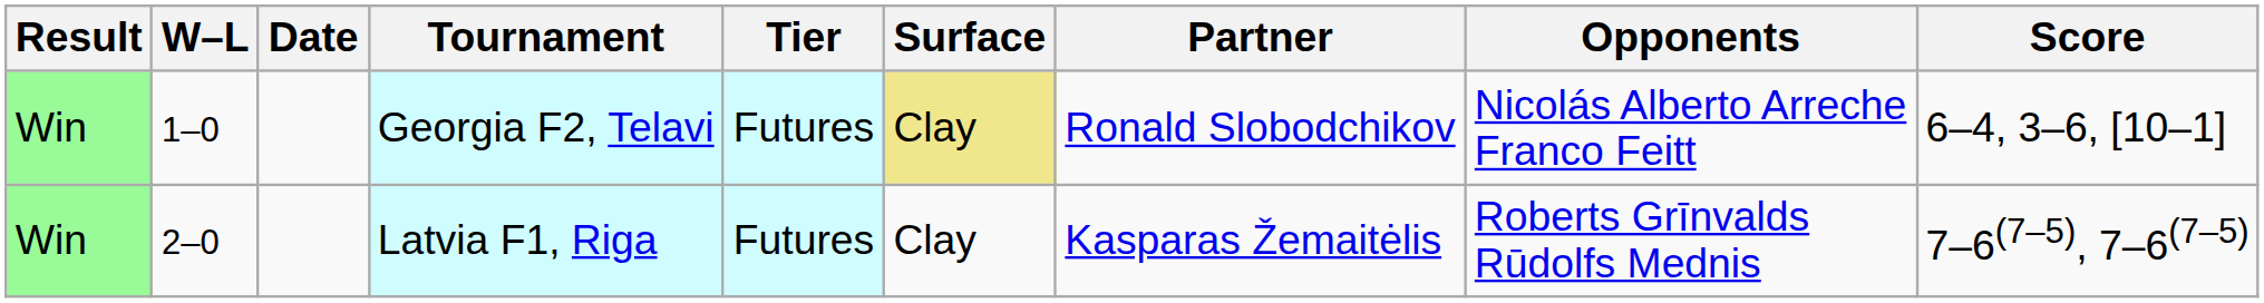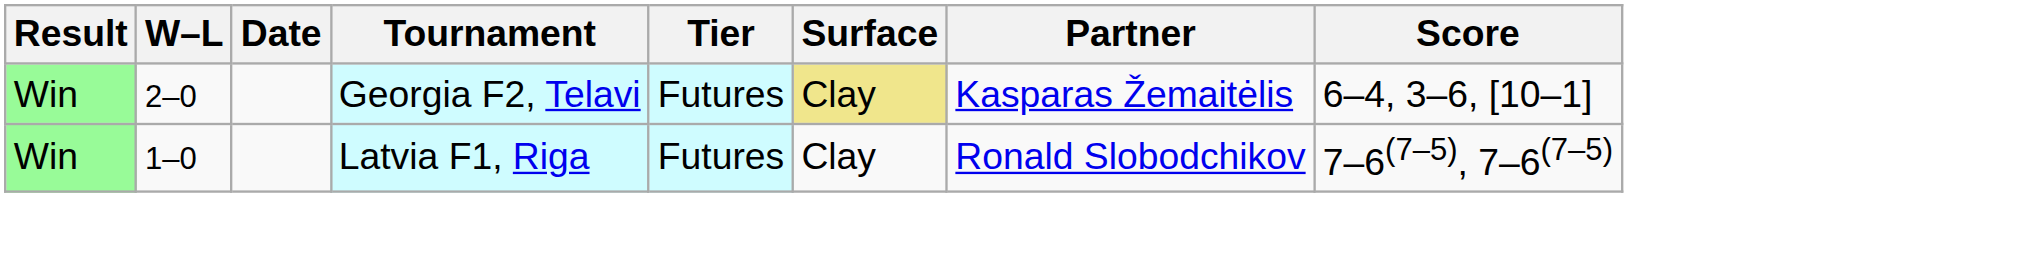- column: Opponents | Nicolás Alberto Arreche Franco Feitt | Roberts Grīnvalds Rūdolfs Mednis
Georgia F2, Telavi | W–L: 1–0 -> 2–0
Georgia F2, Telavi | Partner: Ronald Slobodchikov -> Kasparas Žemaitėlis
Latvia F1, Riga | W–L: 2–0 -> 1–0
Latvia F1, Riga | Partner: Kasparas Žemaitėlis -> Ronald Slobodchikov
